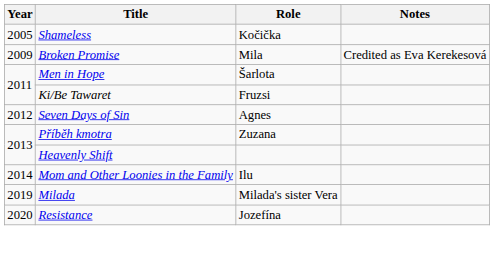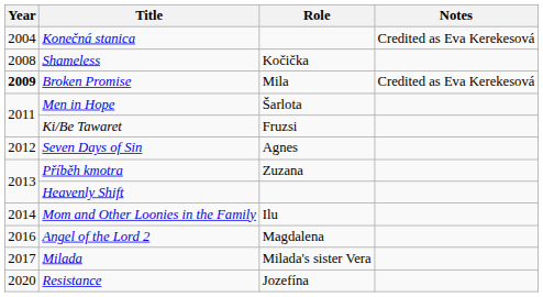+ row: 2004 | Konečná stanica | Credited as Eva Kerekesová
Shameless | Year: 2005 -> 2008
Broken Promise | Year: normal -> bold
+ row: 2016 | Angel of the Lord 2 | Magdalena
Milada | Year: 2019 -> 2017
